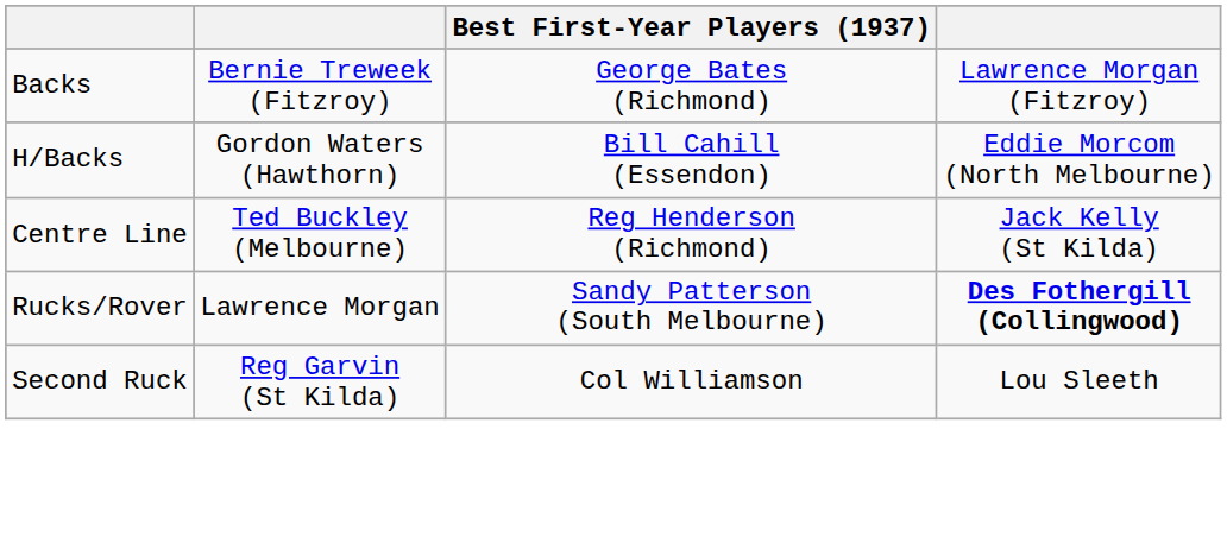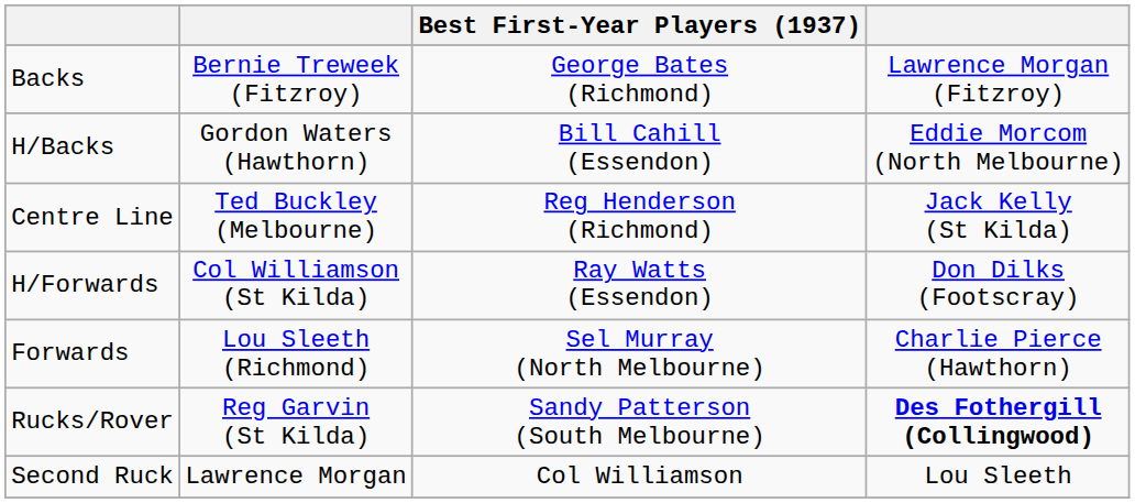+ row: H/Forwards | Col Williamson (St Kilda) | Ray Watts (Essendon) | Don Dilks (Footscray)
+ row: Forwards | Lou Sleeth (Richmond) | Sel Murray (North Melbourne) | Charlie Pierce (Hawthorn)
Rucks/Rover | column 2: Lawrence Morgan -> Reg Garvin (St Kilda)
Second Ruck | column 2: Reg Garvin (St Kilda) -> Lawrence Morgan
